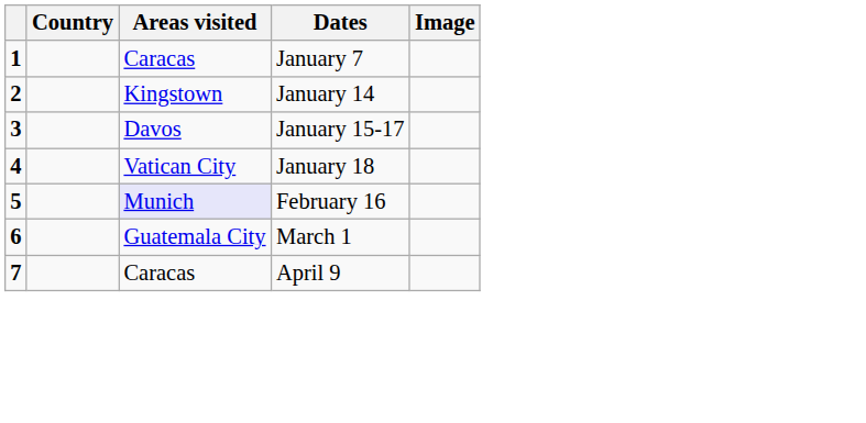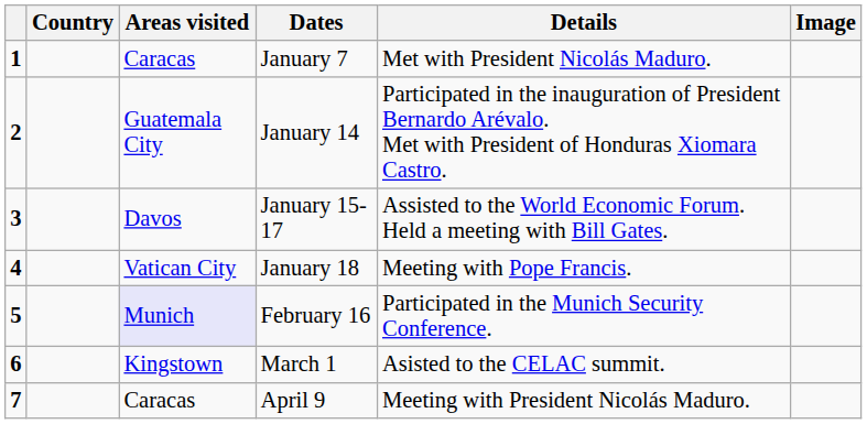+ column: Details | Met with President Nicolás Maduro. | Participated in the inauguration of President Bernardo Arévalo. Met with President of Honduras Xiomara Castro. | Assisted to the World Economic Forum. Held a meeting with Bill Gates. | Meeting with Pope Francis. | Participated in the Munich Security Conference. | Asisted to the CELAC summit. | Meeting with President Nicolás Maduro.
January 14 | Areas visited: Kingstown -> Guatemala City
March 1 | Areas visited: Guatemala City -> Kingstown
